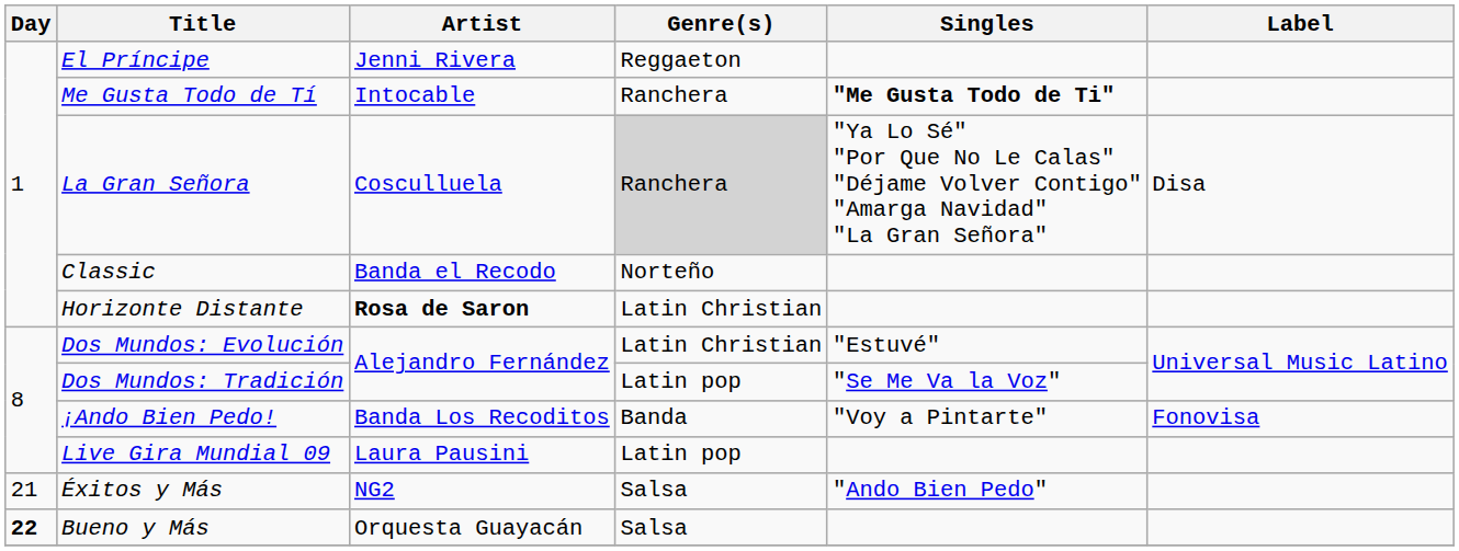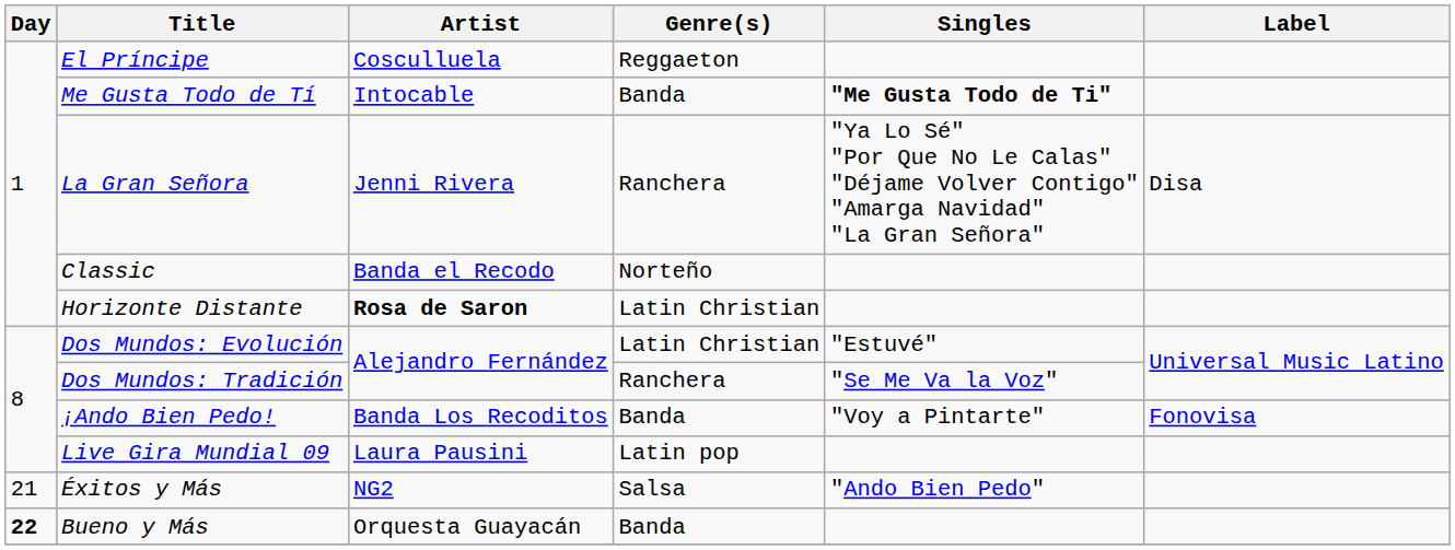El Príncipe | Artist: Jenni Rivera -> Cosculluela
Me Gusta Todo de Tí | Genre(s): Ranchera -> Banda
La Gran Señora | Artist: Cosculluela -> Jenni Rivera
La Gran Señora | Genre(s): lightgrey background -> no background
Dos Mundos: Tradición | Genre(s): Latin pop -> Ranchera
Bueno y Más | Genre(s): Salsa -> Banda
